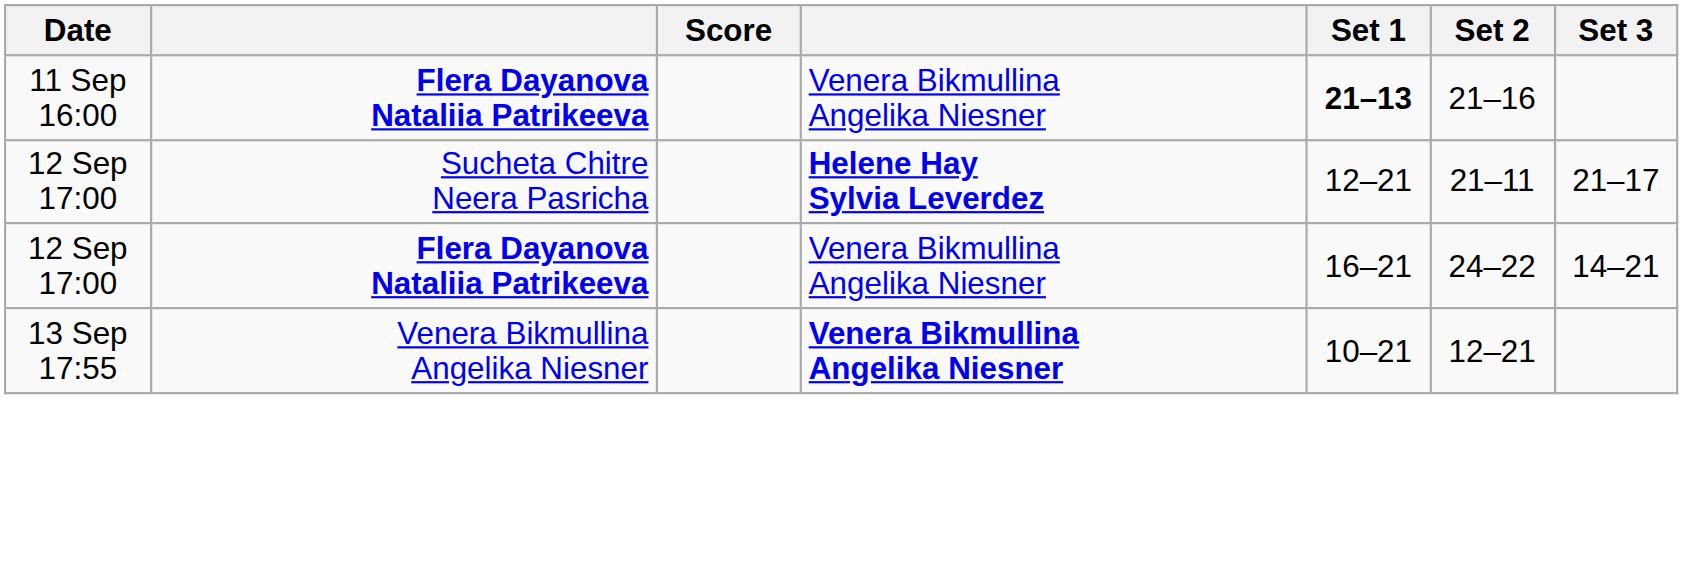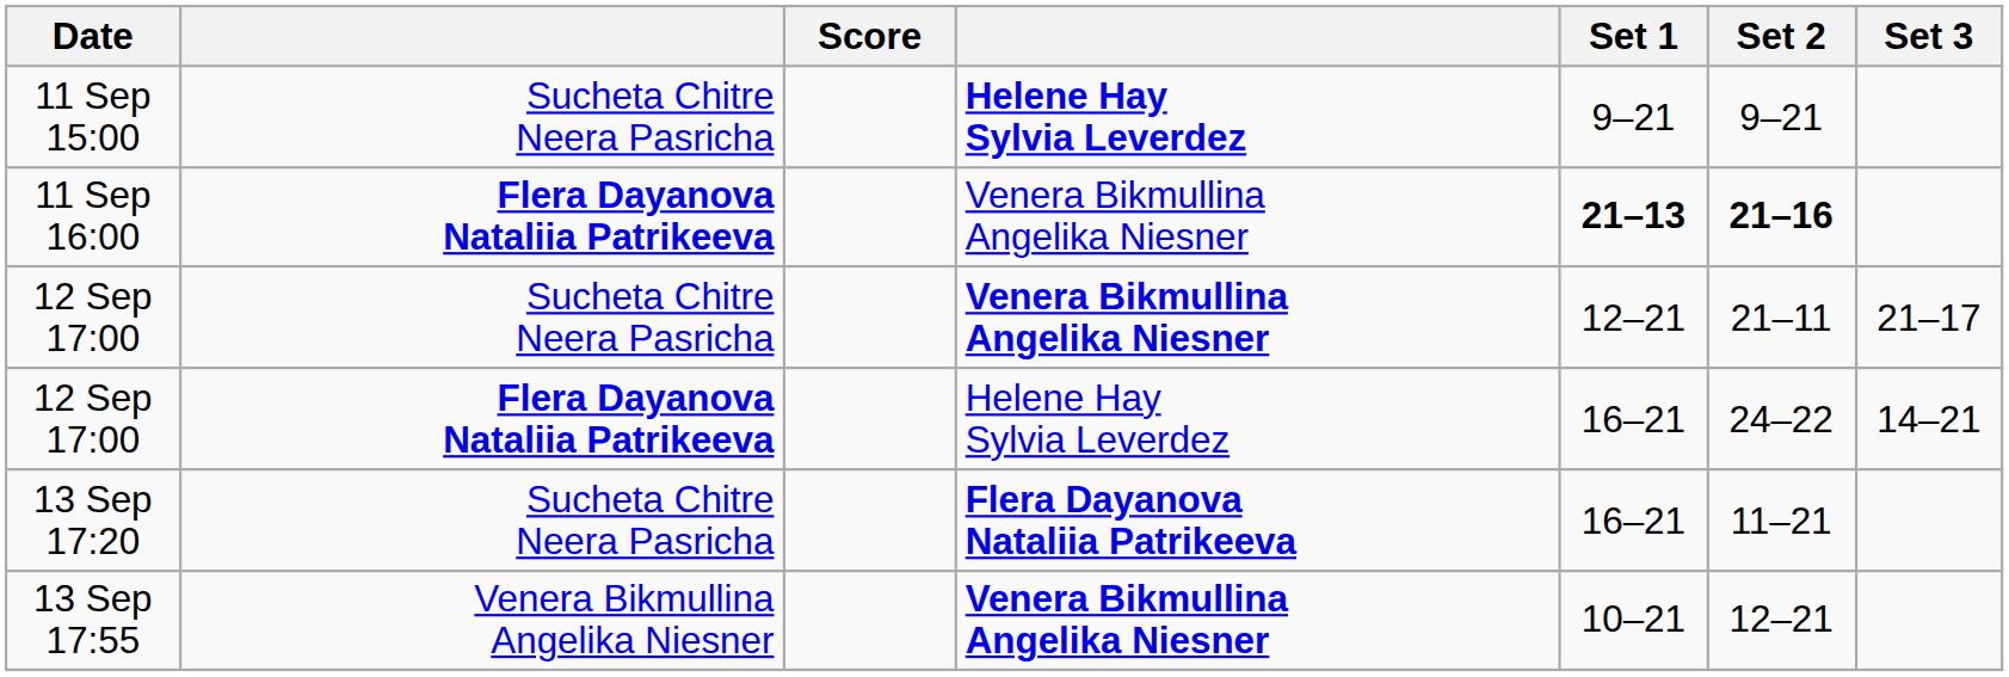+ row: 11 Sep 15:00 | Sucheta Chitre Neera Pasricha | Helene Hay Sylvia Leverdez | 9–21 | 9–21
11 Sep 16:00 | Set 2: normal -> bold
12 Sep 17:00 / Sucheta Chitre Neera Pasricha | column 4: Helene Hay Sylvia Leverdez -> Venera Bikmullina Angelika Niesner
12 Sep 17:00 / Flera Dayanova Nataliia Patrikeeva | column 4: Venera Bikmullina Angelika Niesner -> Helene Hay Sylvia Leverdez
+ row: 13 Sep 17:20 | Sucheta Chitre Neera Pasricha | Flera Dayanova Nataliia Patrikeeva | 16–21 | 11–21
